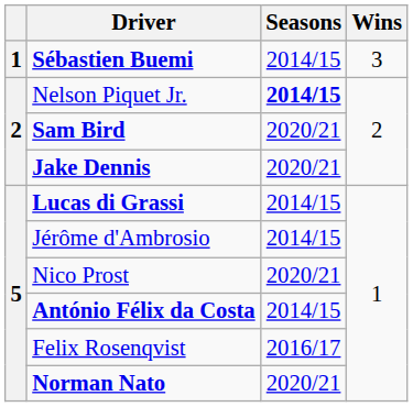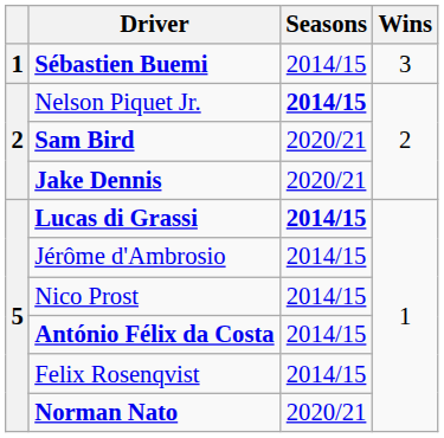Lucas di Grassi | Seasons: normal -> bold
Nico Prost | Seasons: 2020/21 -> 2014/15
Felix Rosenqvist | Seasons: 2016/17 -> 2014/15
